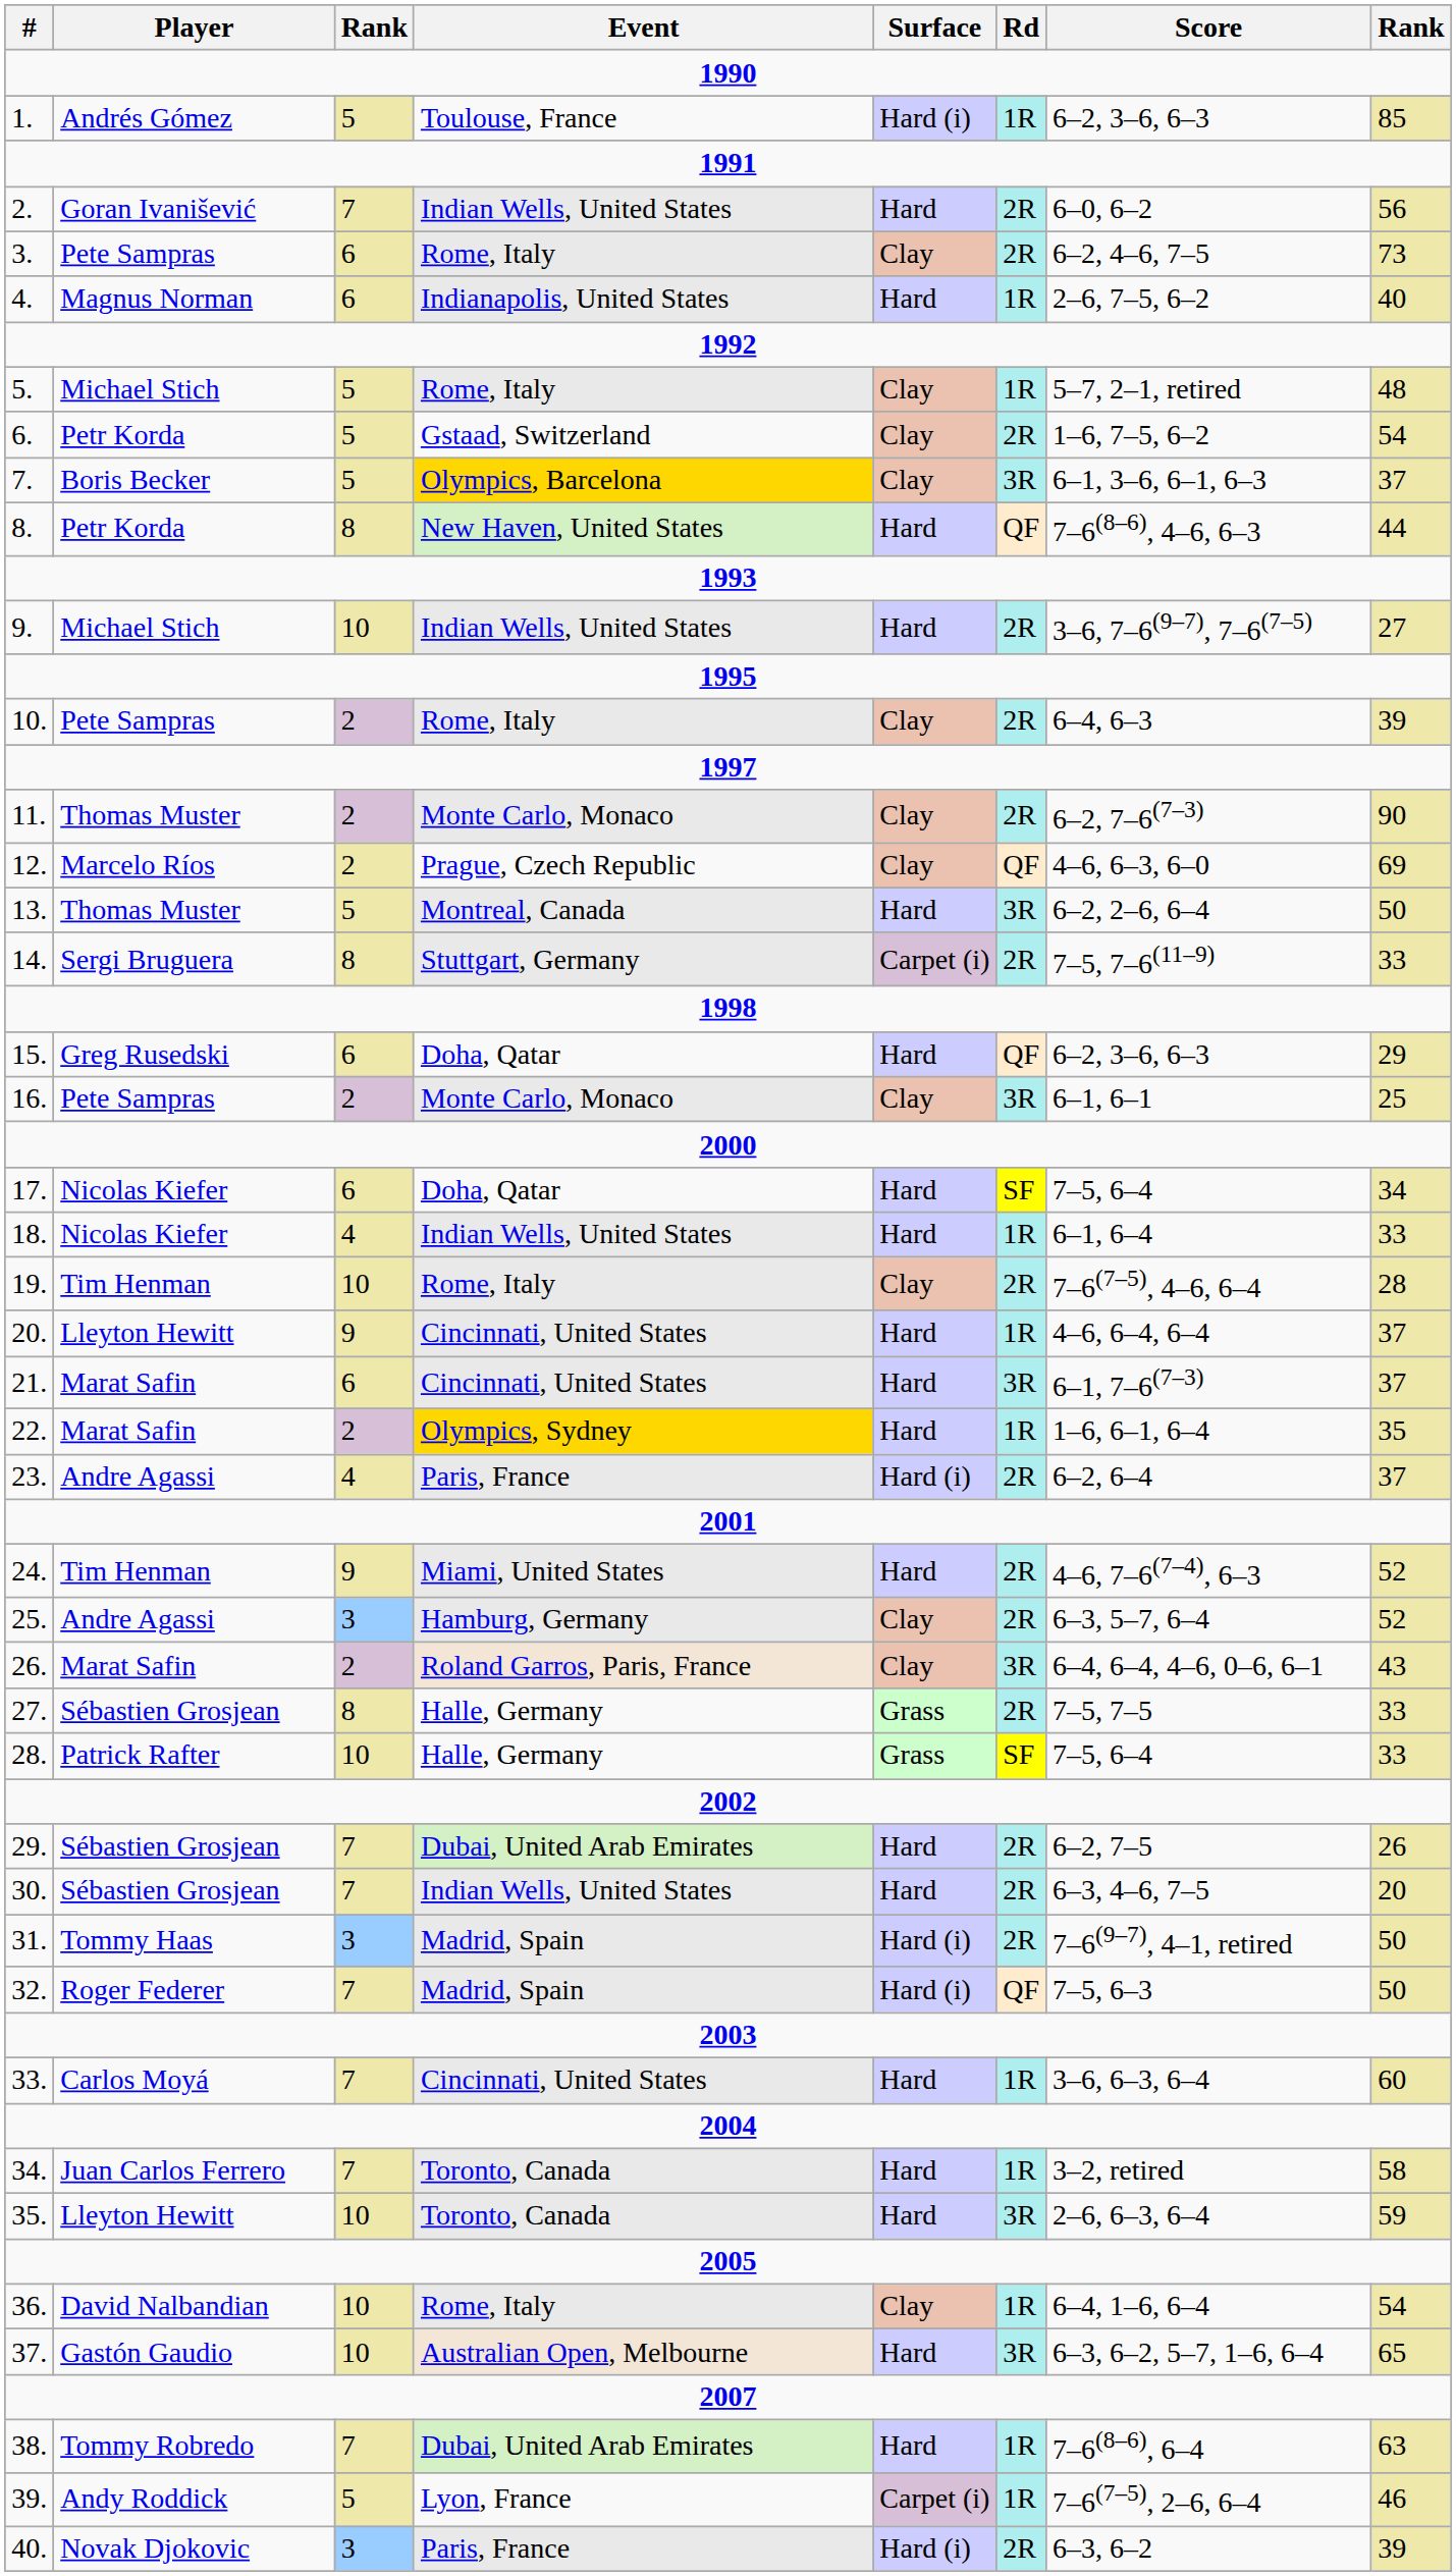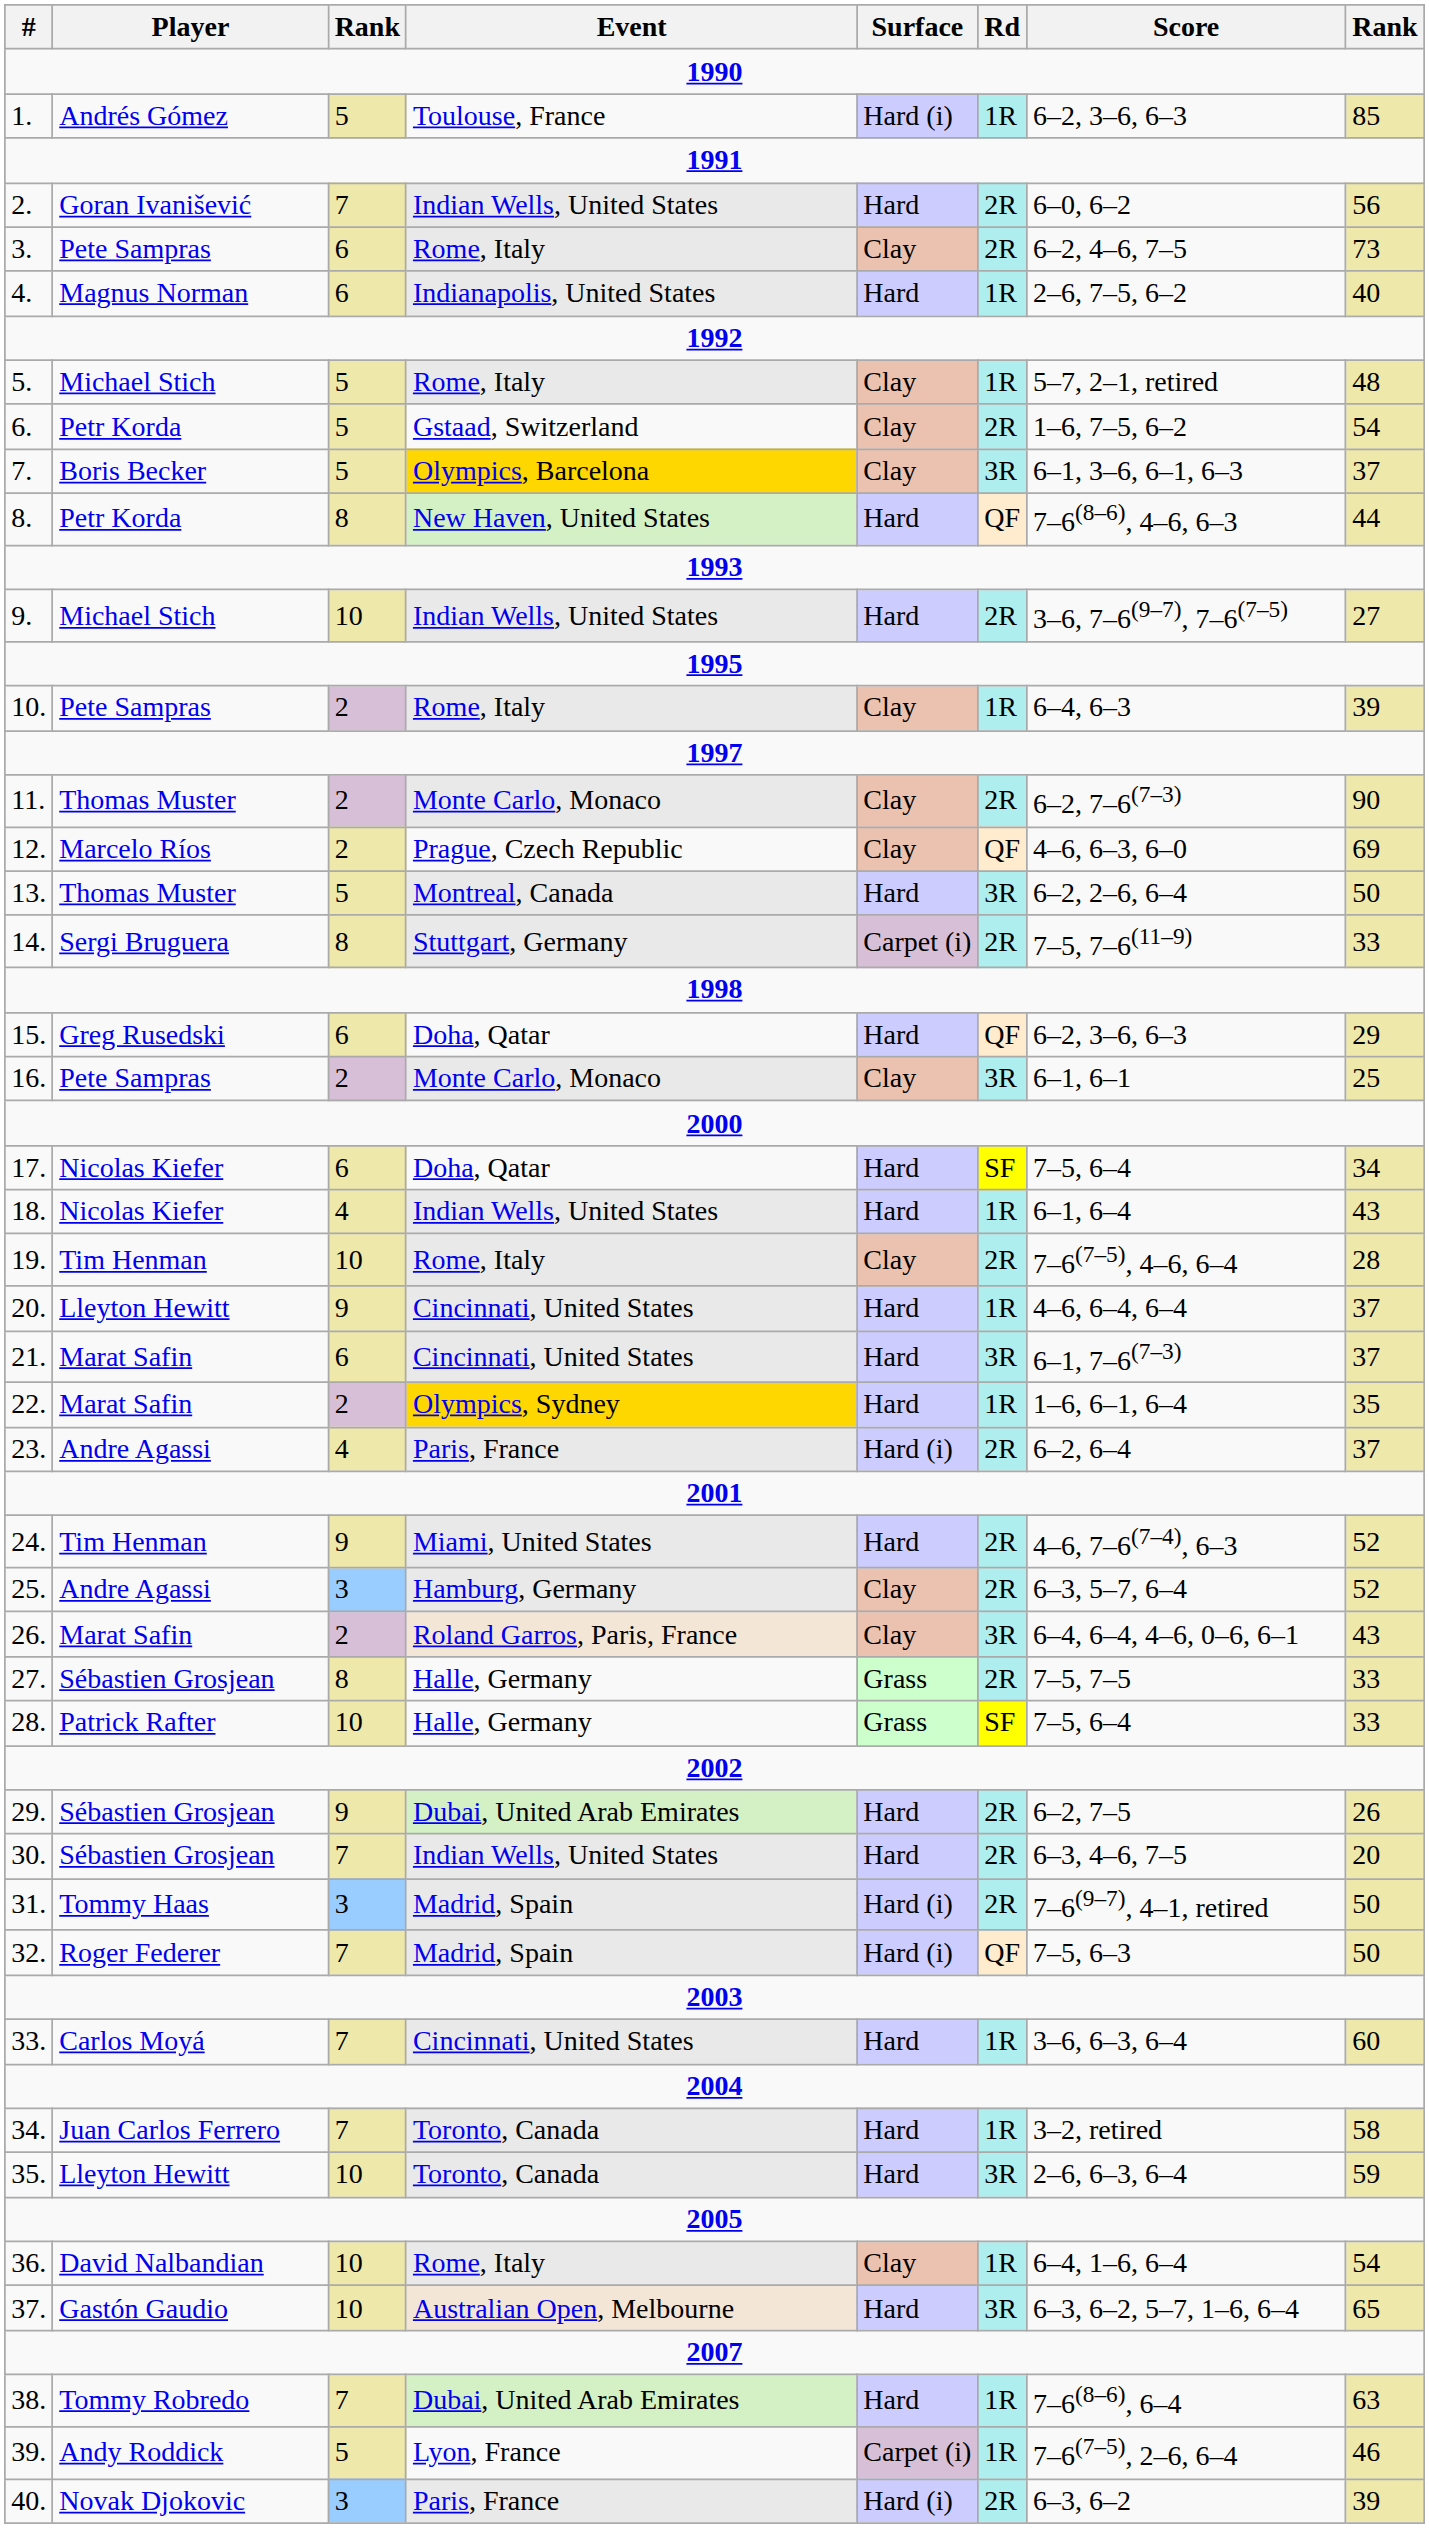10. | Rd: 2R -> 1R
18. | column 8: 33 -> 43
29. | column 3: 7 -> 9
